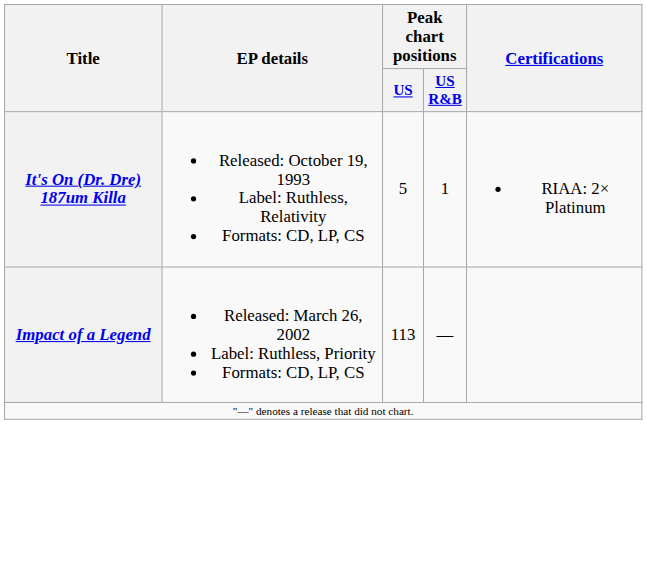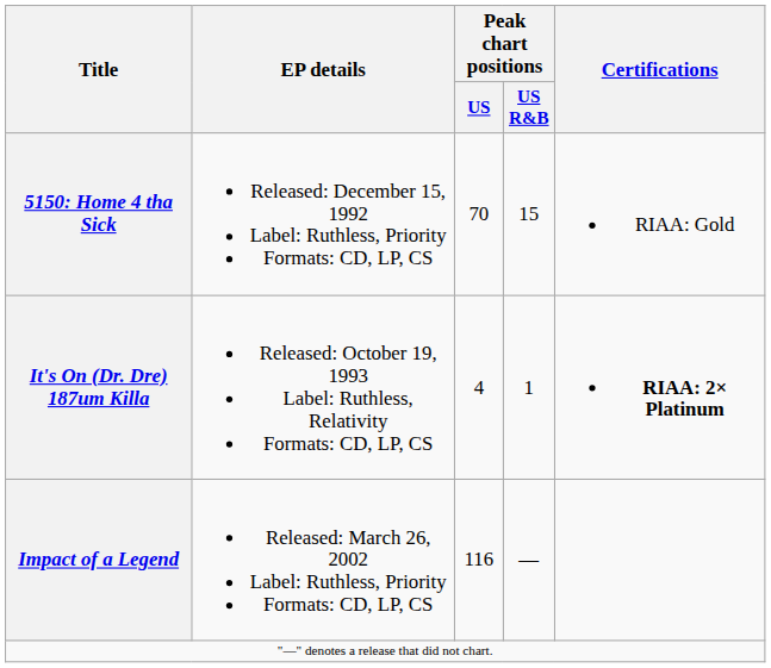+ row: 5150: Home 4 tha Sick | Released: December 15, 1992 Label: Ruthless, Priority Formats: CD, LP, CS | 70 | 15 | RIAA: Gold
It's On (Dr. Dre) 187um Killa | Peak chart positions / US: 5 -> 4
It's On (Dr. Dre) 187um Killa | Certifications: normal -> bold
Impact of a Legend | Peak chart positions / US: 113 -> 116
